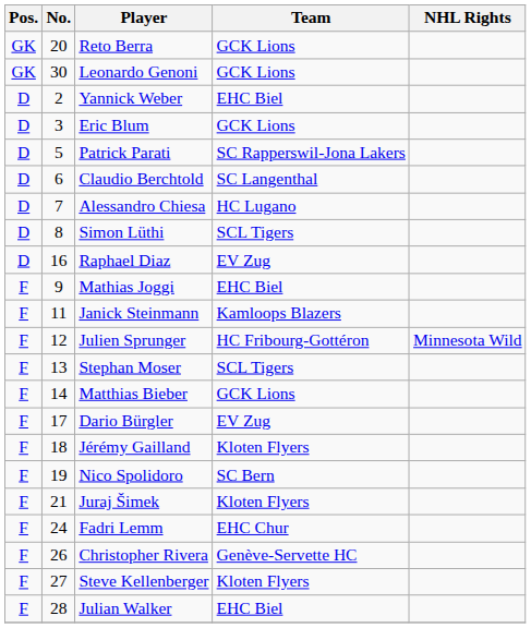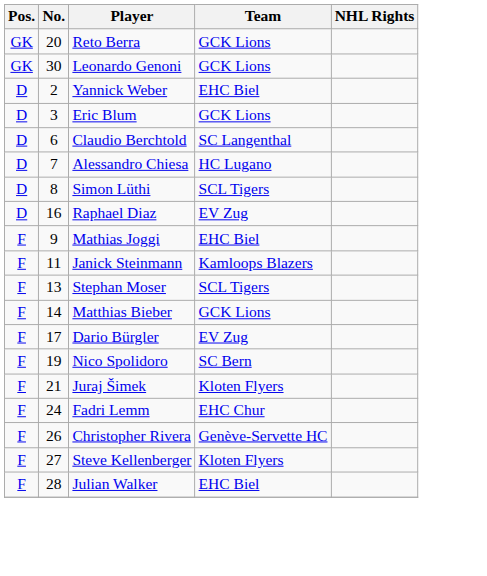- row: D | 5 | Patrick Parati | SC Rapperswil-Jona Lakers
- row: F | 12 | Julien Sprunger | HC Fribourg-Gottéron | Minnesota Wild
- row: F | 18 | Jérémy Gailland | Kloten Flyers
